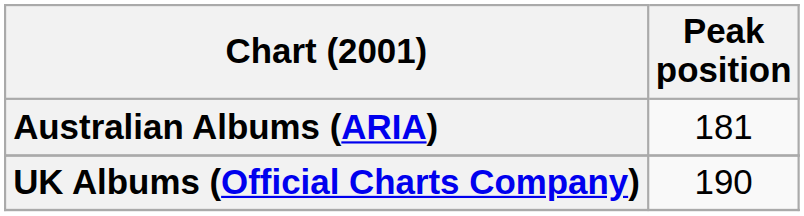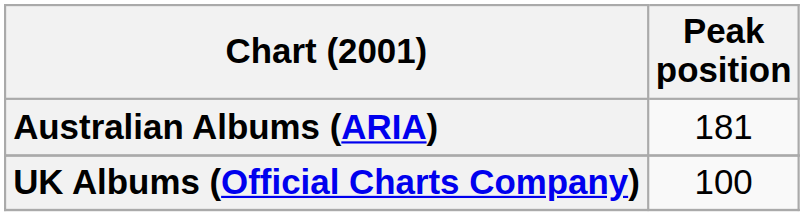UK Albums (Official Charts Company) | Peak position: 190 -> 100
